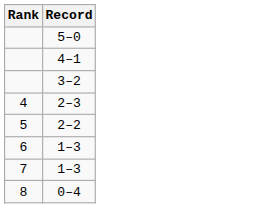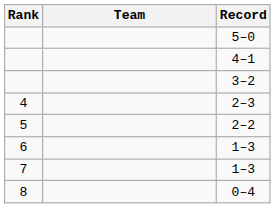+ column: Team
